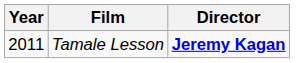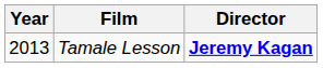Tamale Lesson | Year: 2011 -> 2013
